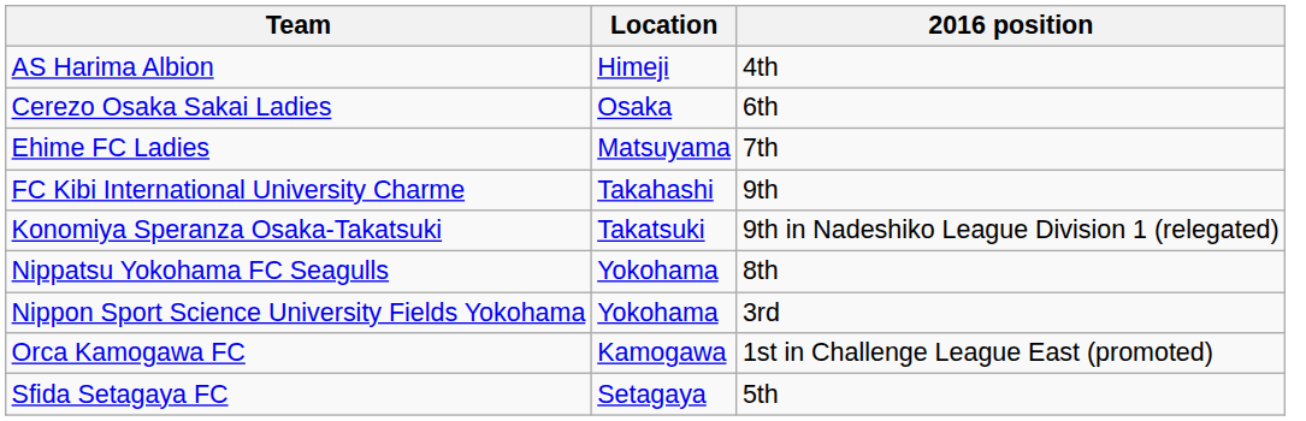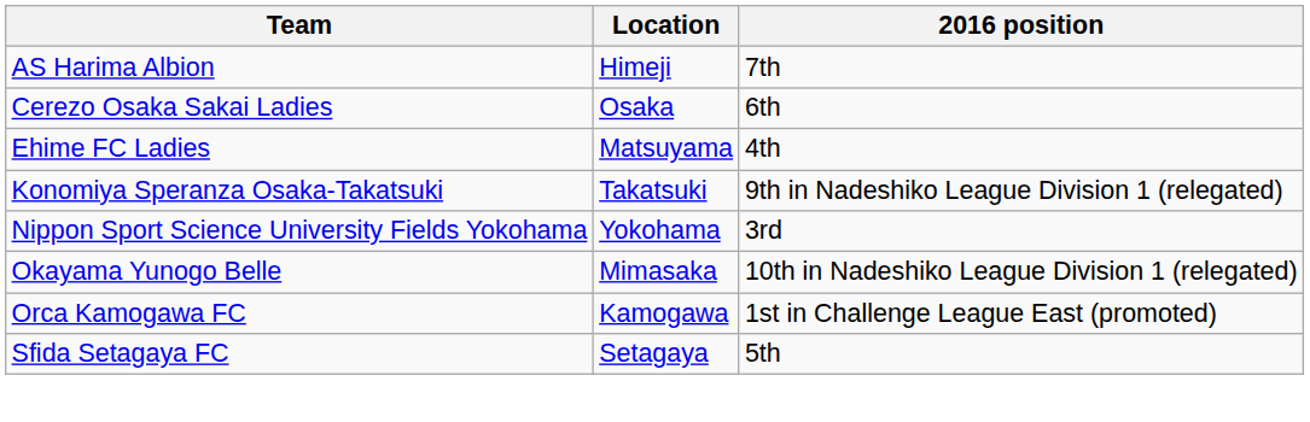AS Harima Albion | 2016 position: 4th -> 7th
Ehime FC Ladies | 2016 position: 7th -> 4th
- row: FC Kibi International University Charme | Takahashi | 9th
- row: Nippatsu Yokohama FC Seagulls | Yokohama | 8th
+ row: Okayama Yunogo Belle | Mimasaka | 10th in Nadeshiko League Division 1 (relegated)
